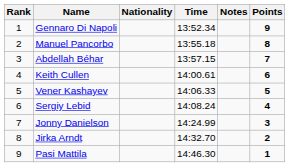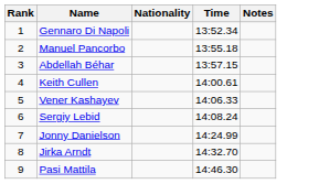- column: Points | 9 | 8 | 7 | 6 | 5 | 4 | 3 | 2 | 1
